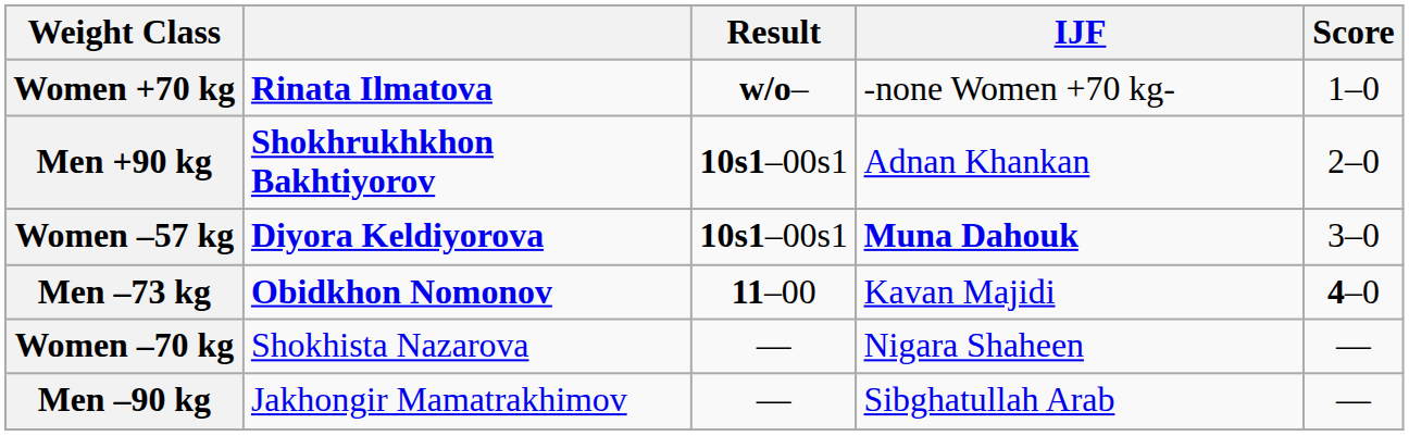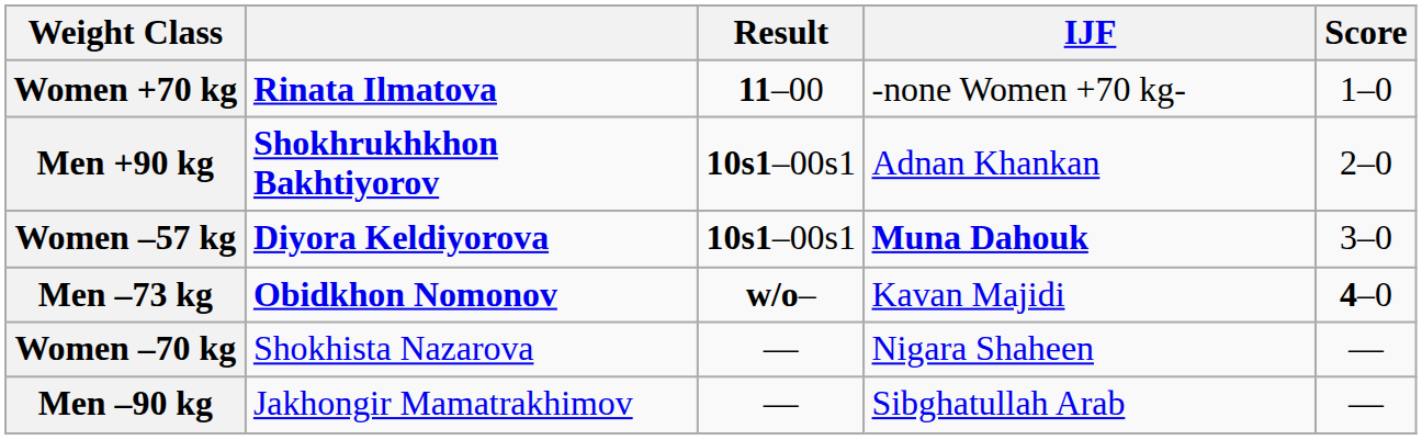Women +70 kg | Result: w/o– -> 11–00
Men –73 kg | Result: 11–00 -> w/o–
